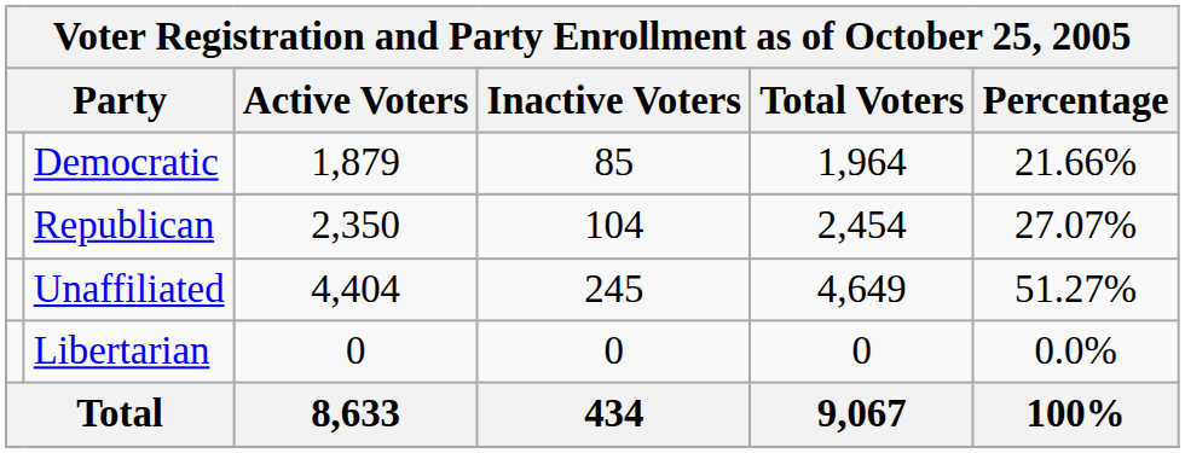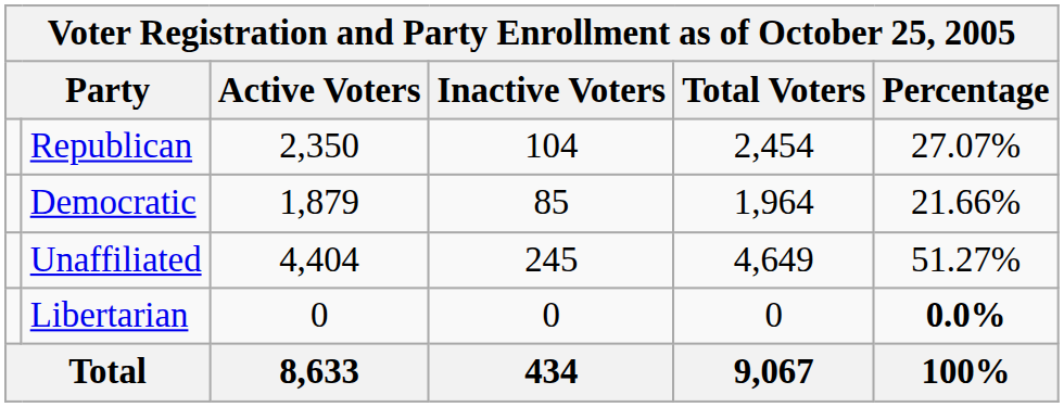rows swapped: Republican <-> Democratic
Libertarian | Percentage: normal -> bold
